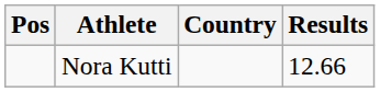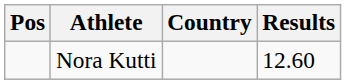Nora Kutti | Results: 12.66 -> 12.60
